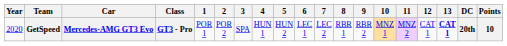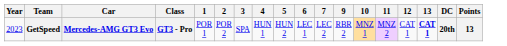- column: 8 | RBR 1
GetSpeed | Year: 2020 -> 2023
GetSpeed | Points: 10 -> 13
